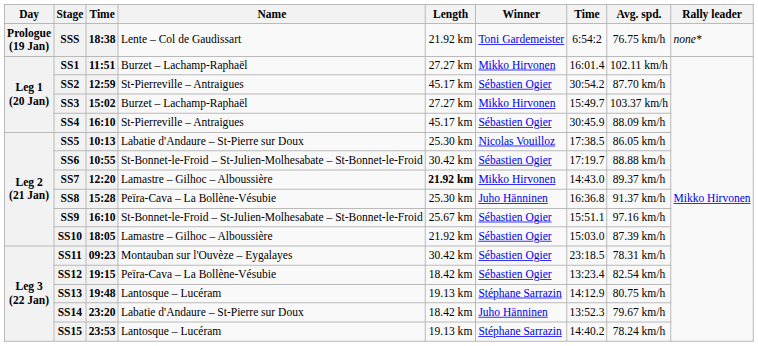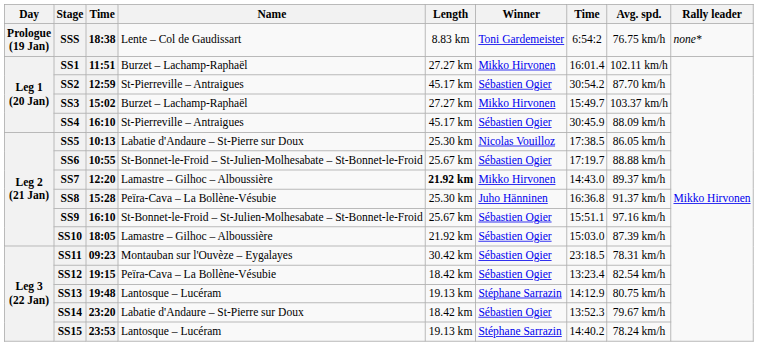SSS | Length: 21.92 km -> 8.83 km
SS6 | Length: 30.42 km -> 25.67 km
SS14 | Winner: Juho Hänninen -> Sébastien Ogier
